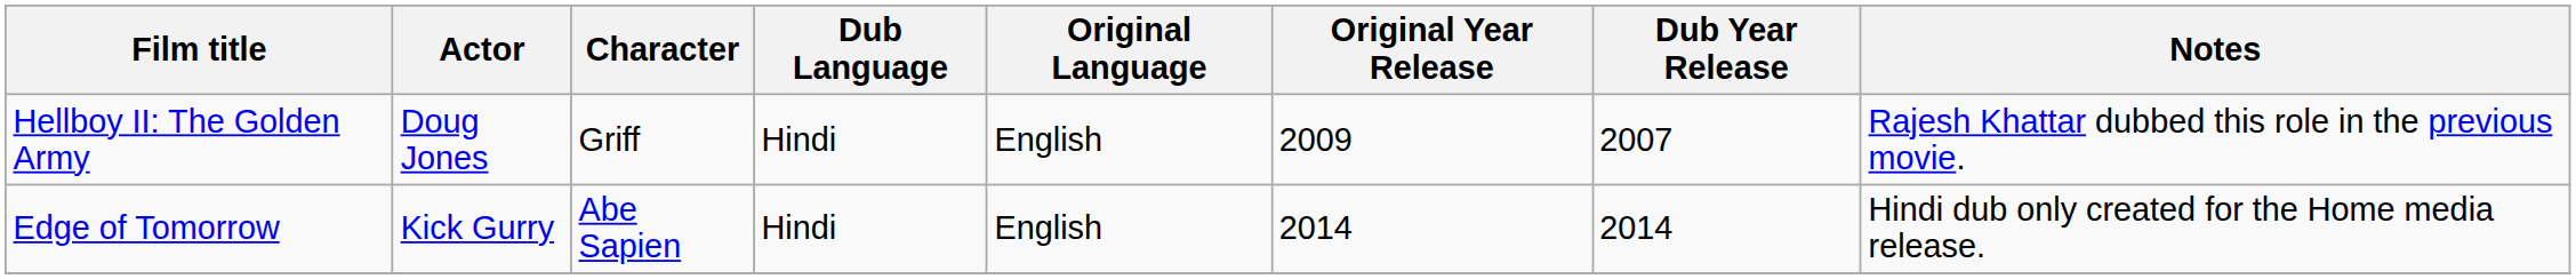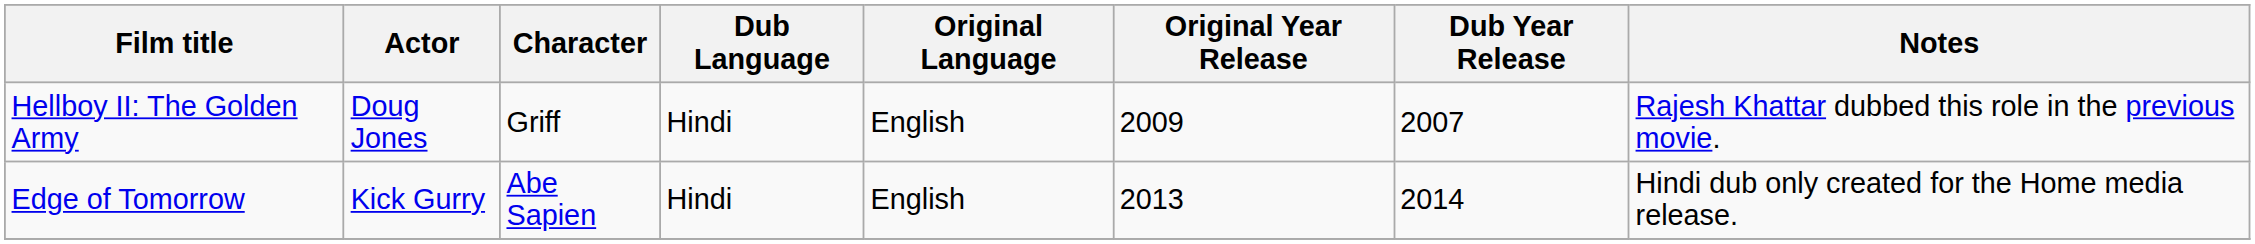Edge of Tomorrow | Original Year Release: 2014 -> 2013
